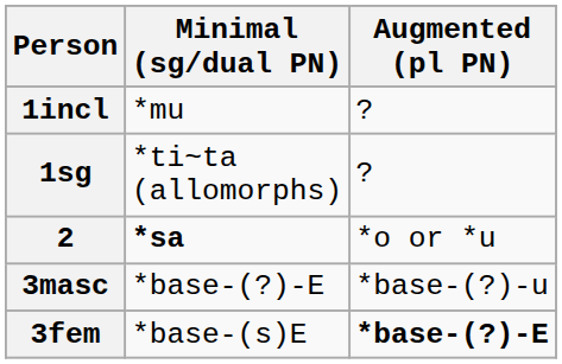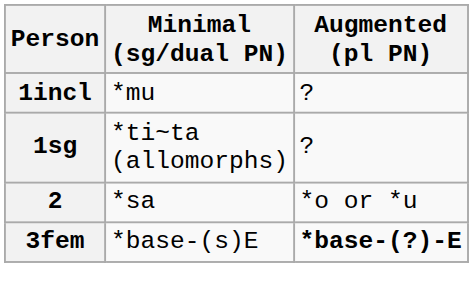2 | Minimal (sg/dual PN): bold -> normal
- row: 3masc | *base-(?)-E | *base-(?)-u
